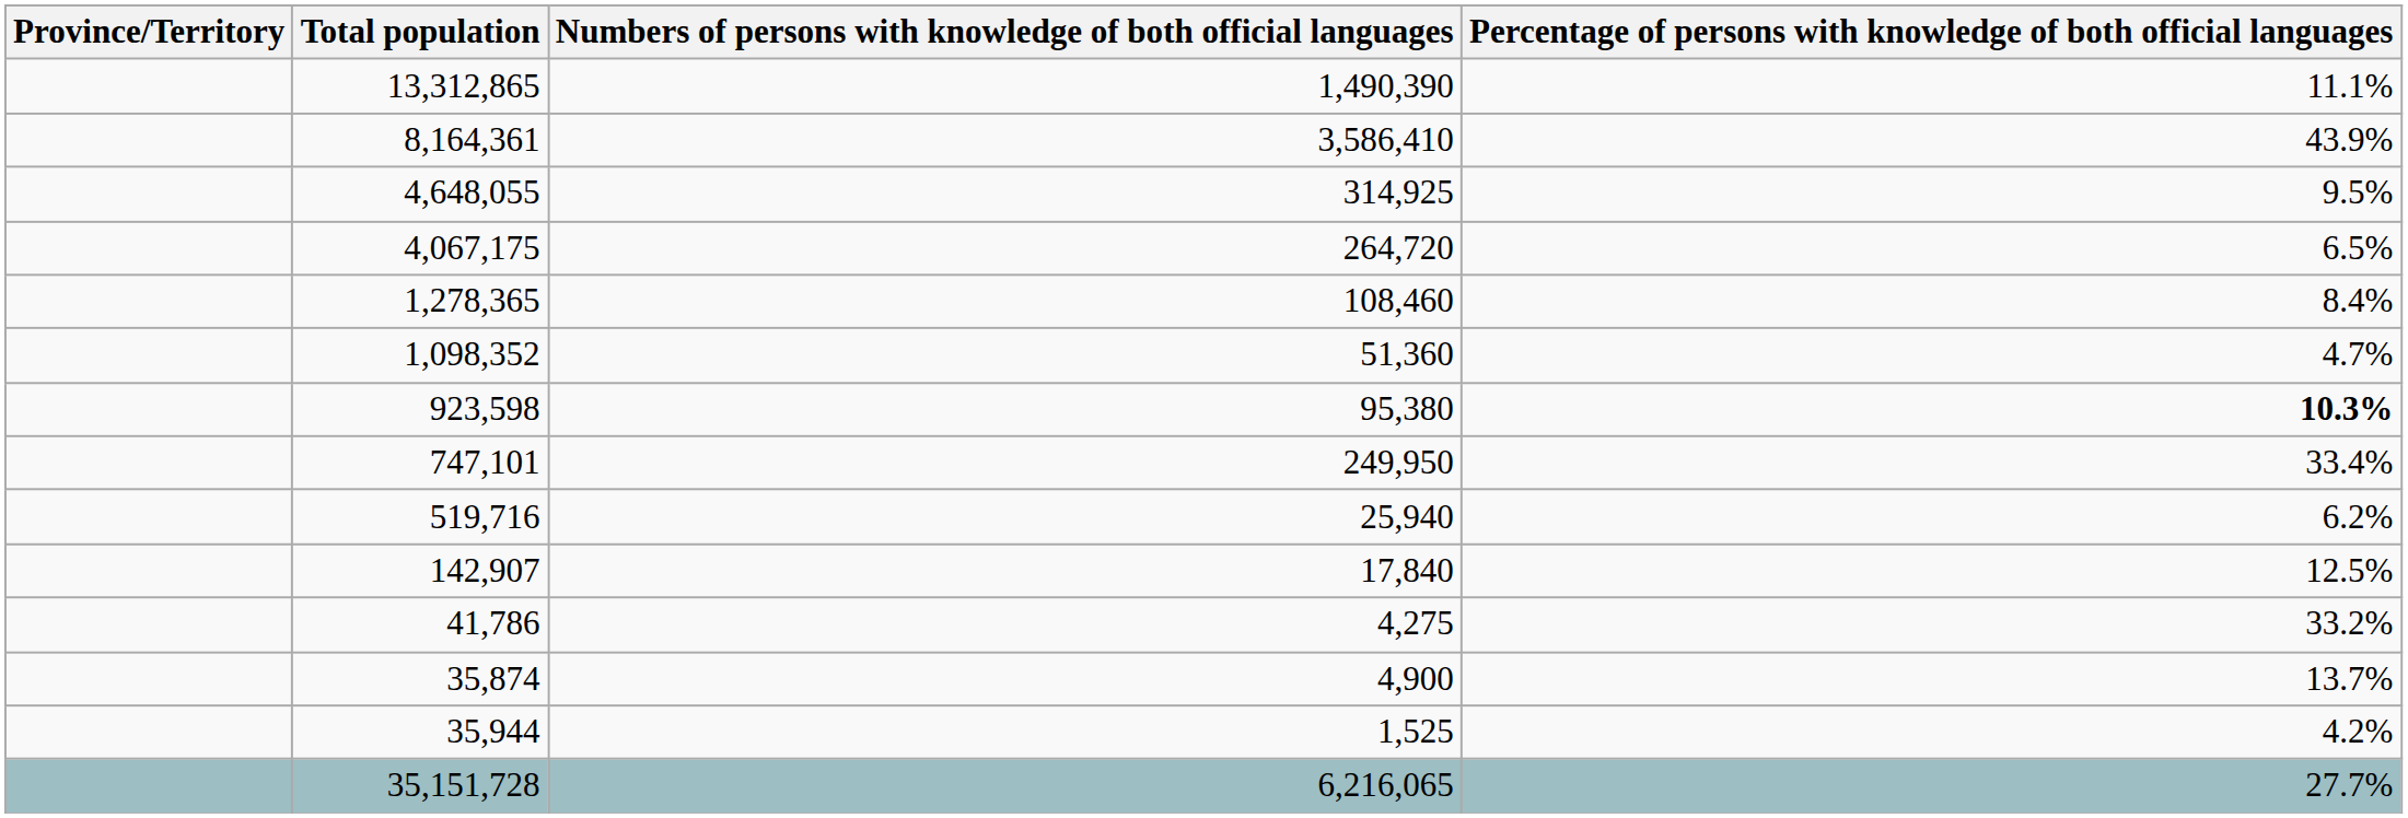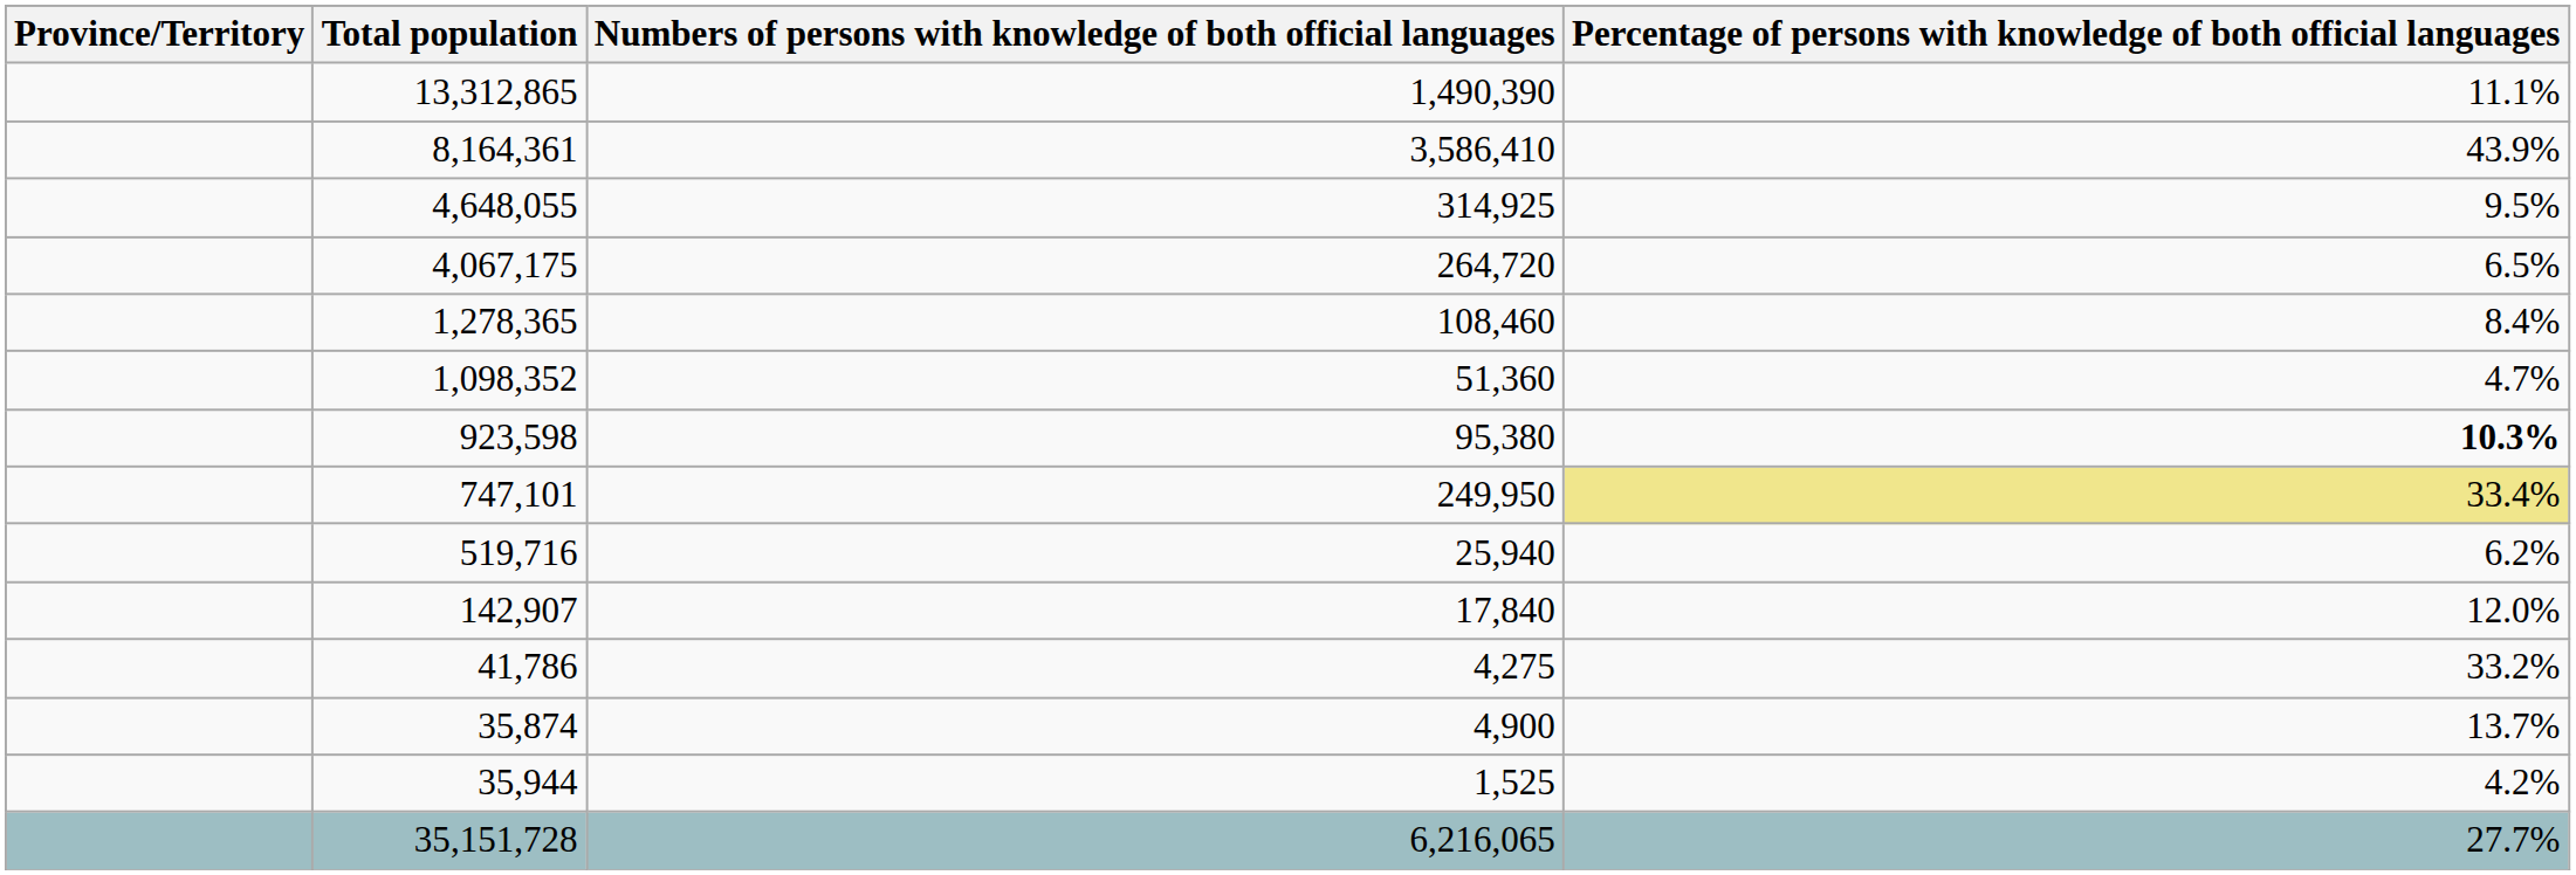747,101 | column 4: no background -> khaki background
142,907 | column 4: 12.5% -> 12.0%
